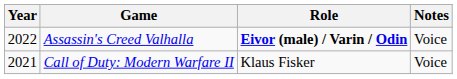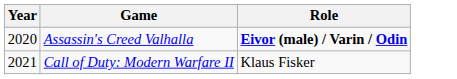- column: Notes | Voice | Voice
Assassin's Creed Valhalla | Year: 2022 -> 2020
